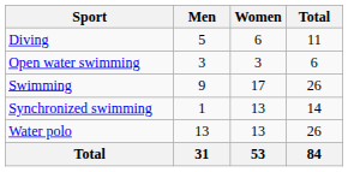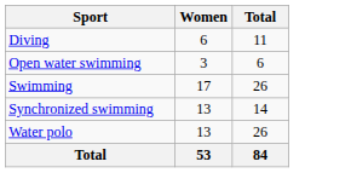- column: Men | 5 | 3 | 9 | 1 | 13 | 31
